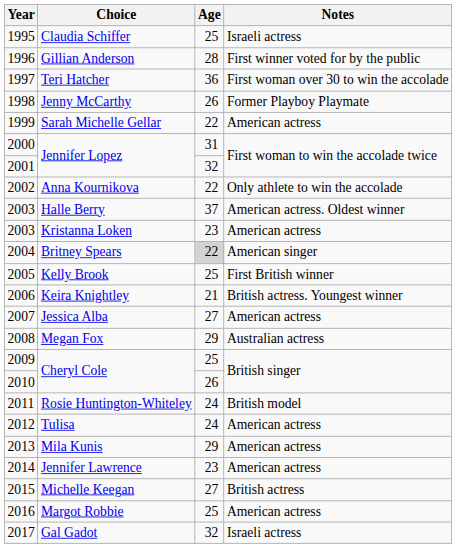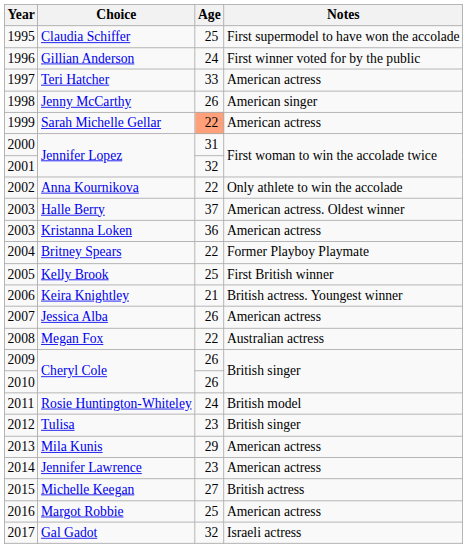Claudia Schiffer | Notes: Israeli actress -> First supermodel to have won the accolade
Gillian Anderson | Age: 28 -> 24
Teri Hatcher | Age: 36 -> 33
Teri Hatcher | Notes: First woman over 30 to win the accolade -> American actress
Jenny McCarthy | Notes: Former Playboy Playmate -> American singer
Sarah Michelle Gellar | Age: no background -> lightsalmon background
Kristanna Loken | Age: 23 -> 36
Britney Spears | Age: lightgrey background -> no background
Britney Spears | Notes: American singer -> Former Playboy Playmate
Jessica Alba | Age: 27 -> 26
Megan Fox | Age: 29 -> 22
2009 / Cheryl Cole | Age: 25 -> 26
Tulisa | Age: 24 -> 23
Tulisa | Notes: American actress -> British singer
